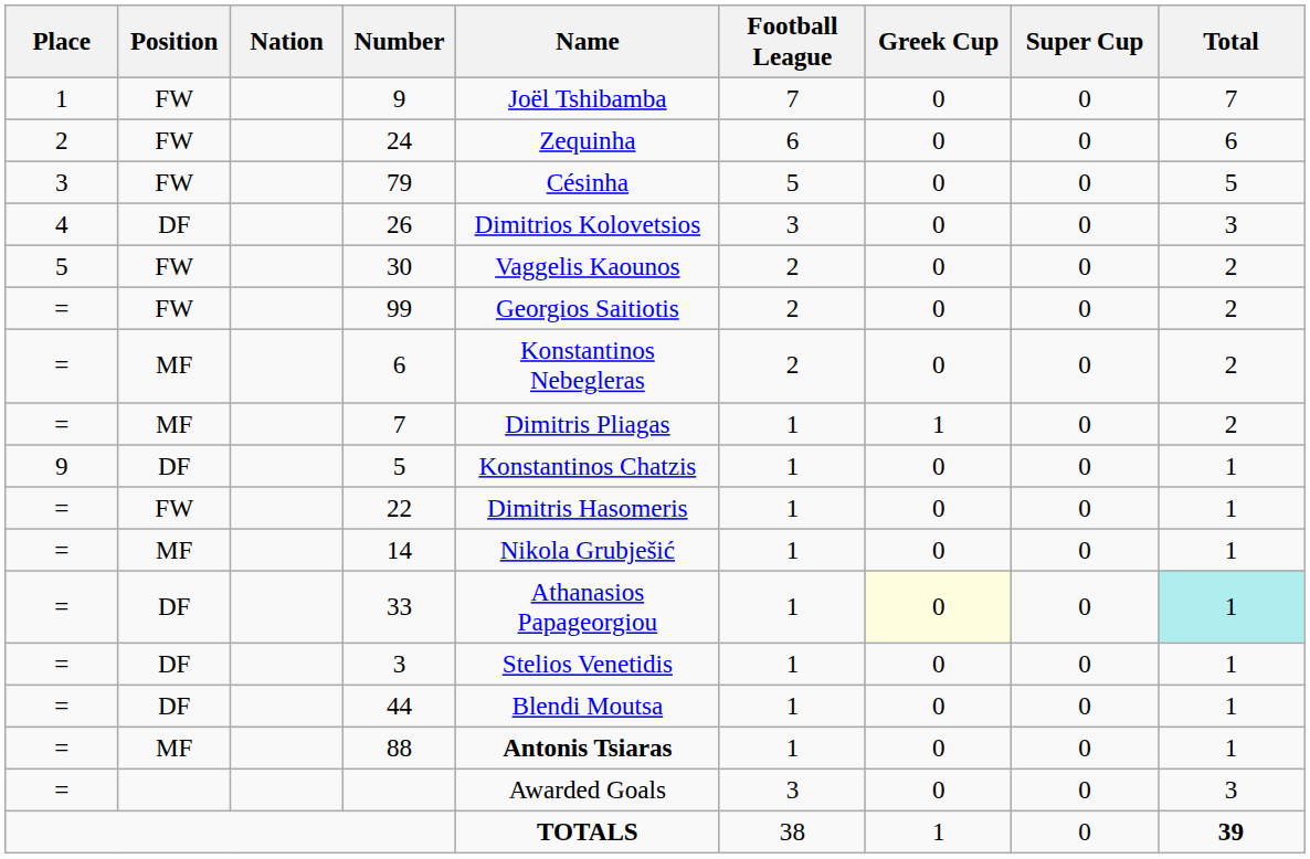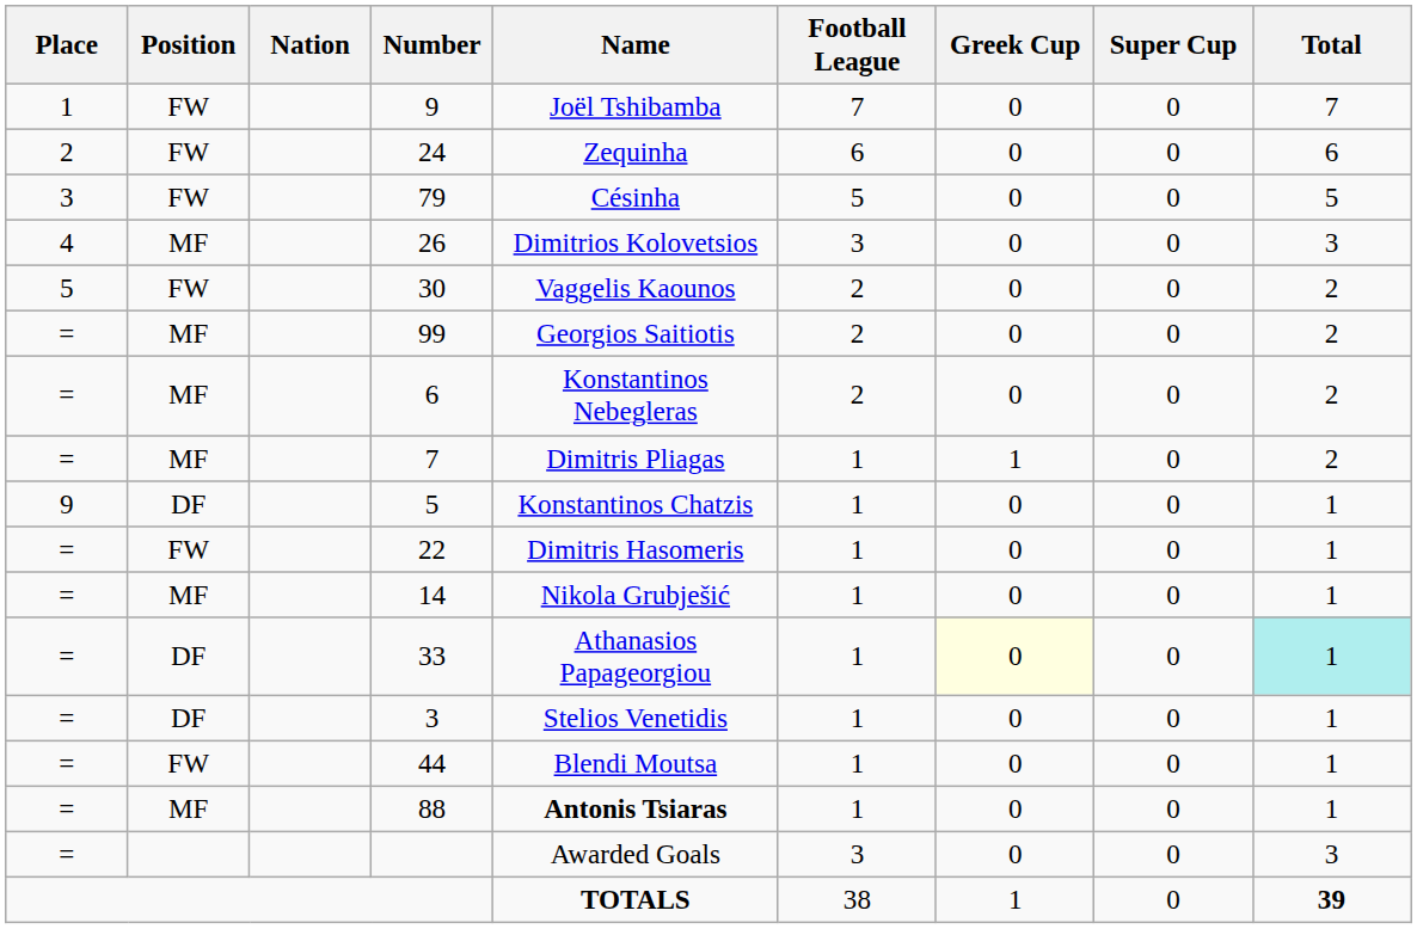26 | Position: DF -> MF
99 | Position: FW -> MF
44 | Position: DF -> FW
